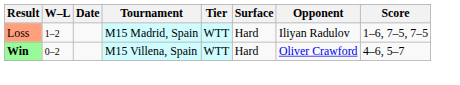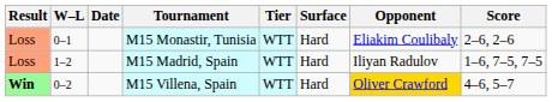+ row: Loss | 0–1 | M15 Monastir, Tunisia | WTT | Hard | Eliakim Coulibaly | 2–6, 2–6
M15 Villena, Spain | Opponent: no background -> gold background
